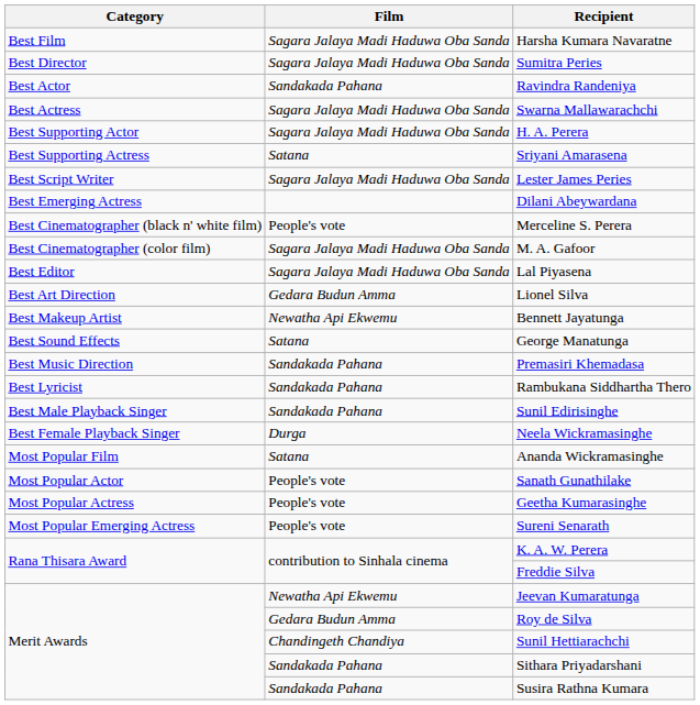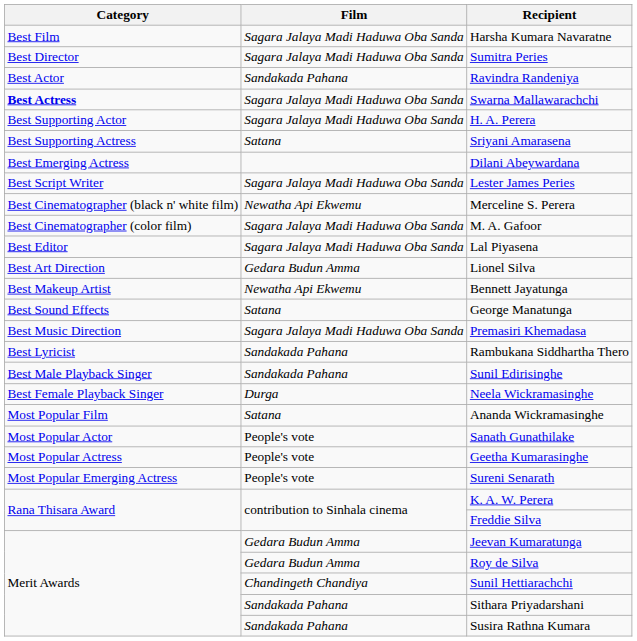Swarna Mallawarachchi | Category: normal -> bold
rows swapped: Dilani Abeywardana <-> Lester James Peries
Merceline S. Perera | Film: People's vote -> Newatha Api Ekwemu
Premasiri Khemadasa | Film: Sandakada Pahana -> Sagara Jalaya Madi Haduwa Oba Sanda
Jeevan Kumaratunga | Film: Newatha Api Ekwemu -> Gedara Budun Amma
